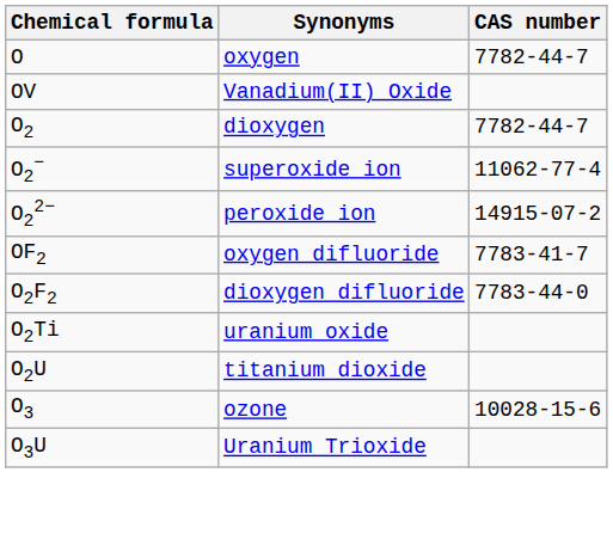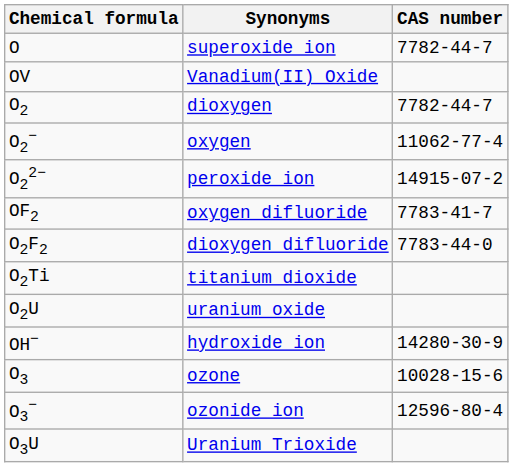O | Synonyms: oxygen -> superoxide ion
O2− | Synonyms: superoxide ion -> oxygen
O2Ti | Synonyms: uranium oxide -> titanium dioxide
O2U | Synonyms: titanium dioxide -> uranium oxide
+ row: OH− | hydroxide ion | 14280-30-9
+ row: O3− | ozonide ion | 12596-80-4
